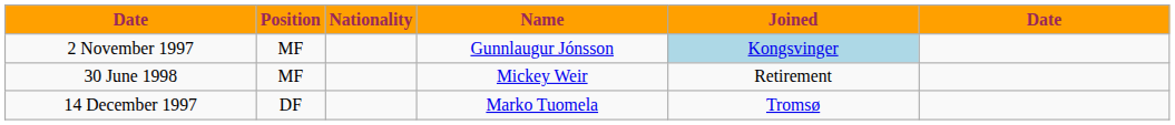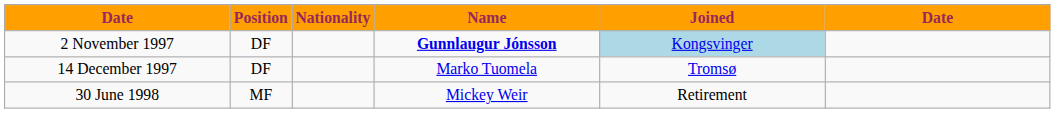2 November 1997 | Position: MF -> DF
2 November 1997 | Name: normal -> bold
rows swapped: 14 December 1997 <-> 30 June 1998
